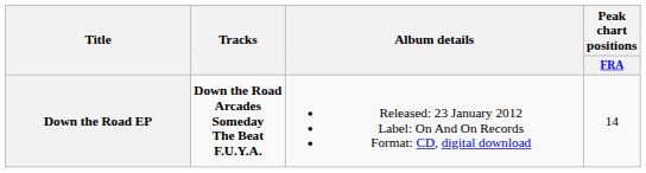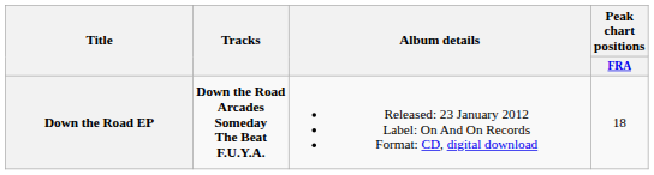Down the Road EP | Peak chart positions / FRA: 14 -> 18
